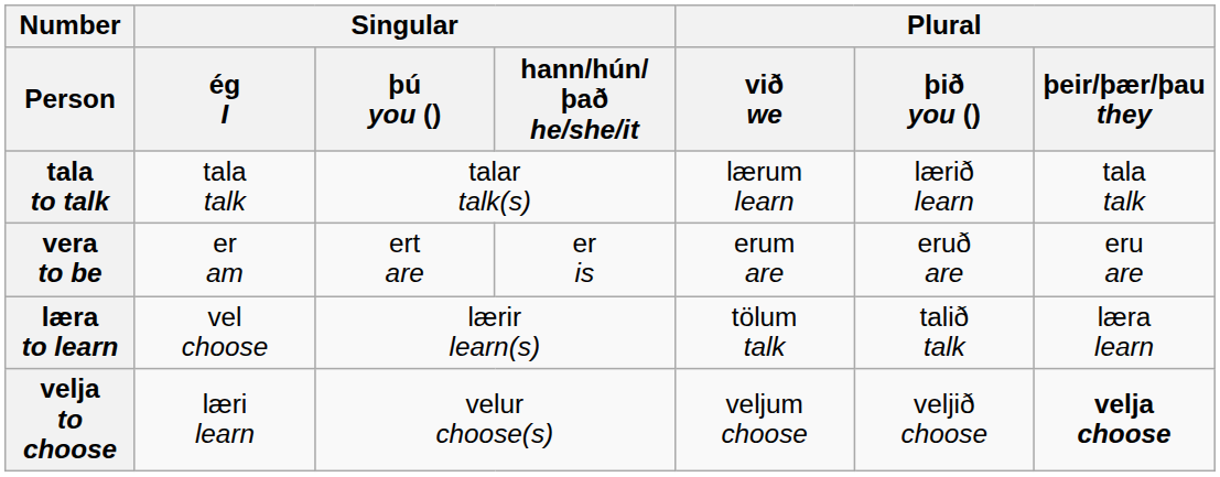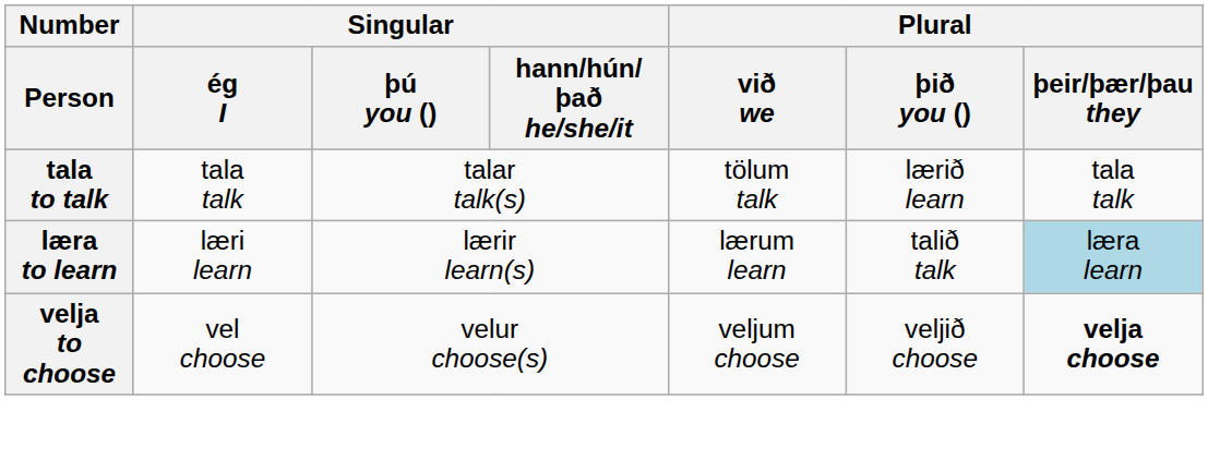tala to talk | Plural / við we: lærum learn -> tölum talk
- row: vera to be | er am | ert are | er is | erum are | eruð are | eru are
læra to learn | Singular / ég I: vel choose -> læri learn
læra to learn | Plural / við we: tölum talk -> lærum learn
læra to learn | Plural / þeir/þær/þau they: no background -> lightblue background
velja to choose | Singular / ég I: læri learn -> vel choose
